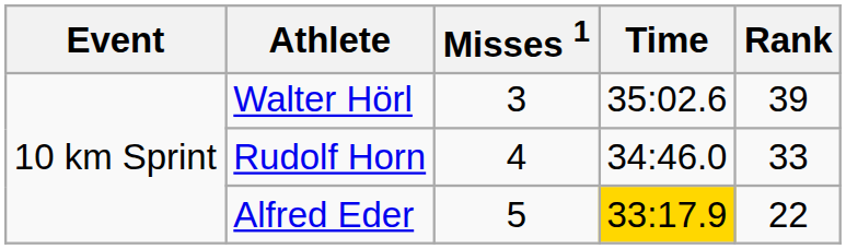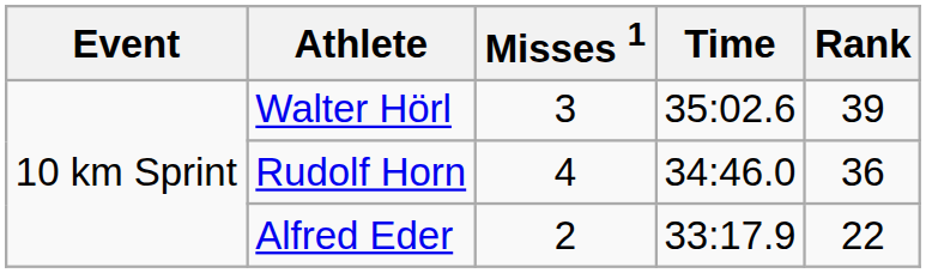Rudolf Horn | Rank: 33 -> 36
Alfred Eder | Misses 1: 5 -> 2
Alfred Eder | Time: gold background -> no background
